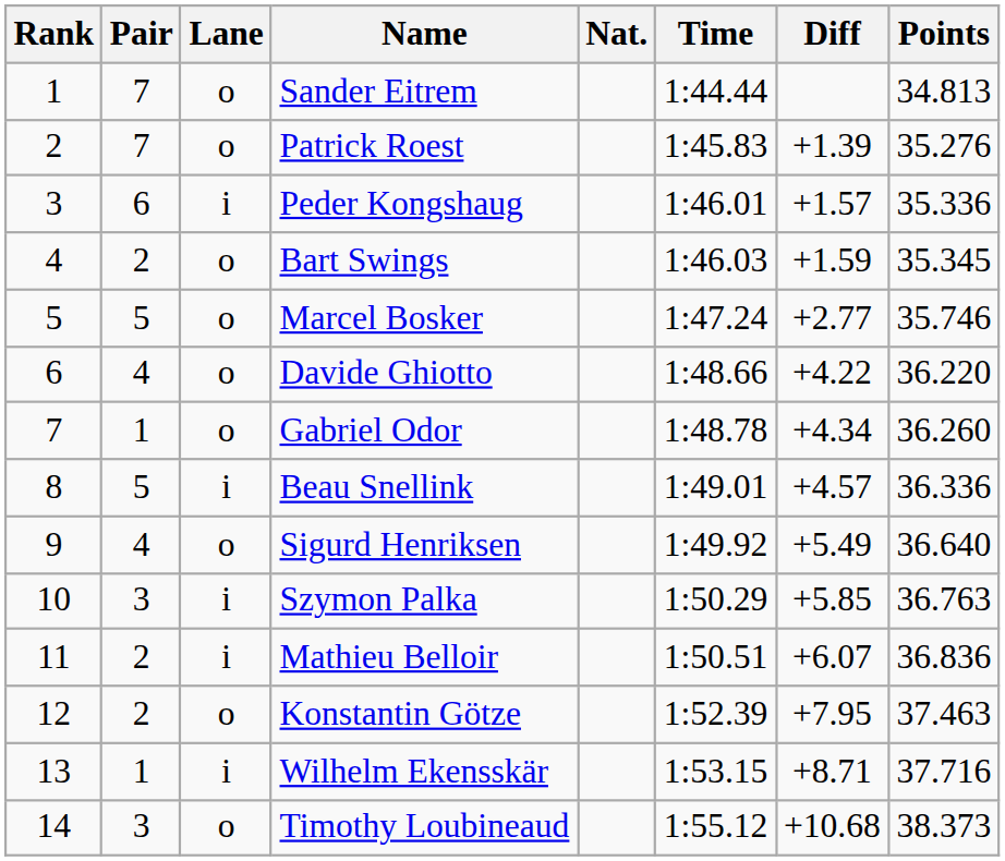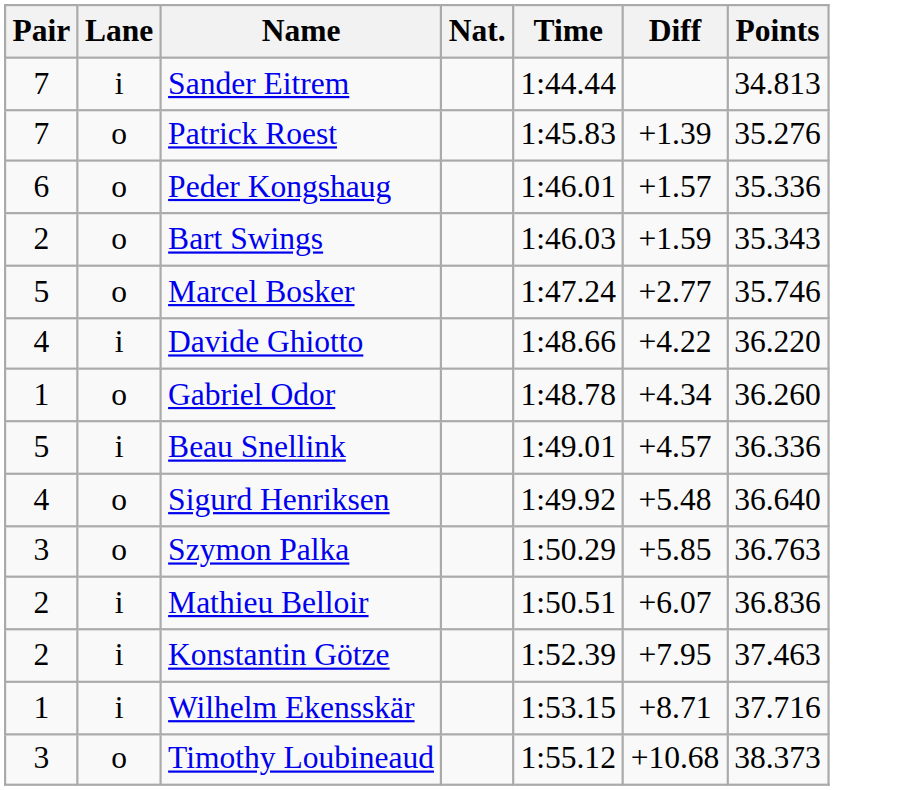- column: Rank | 1 | 2 | 3 | 4 | 5 | 6 | 7 | 8 | 9 | 10 | 11 | 12 | 13 | 14
Sander Eitrem | Lane: o -> i
Peder Kongshaug | Lane: i -> o
Bart Swings | Points: 35.345 -> 35.343
Davide Ghiotto | Lane: o -> i
Sigurd Henriksen | Diff: +5.49 -> +5.48
Szymon Palka | Lane: i -> o
Konstantin Götze | Lane: o -> i
